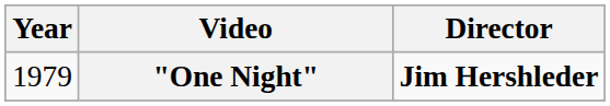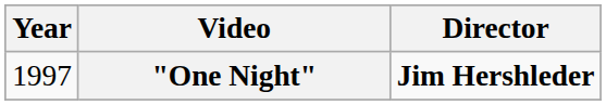"One Night" | Year: 1979 -> 1997
